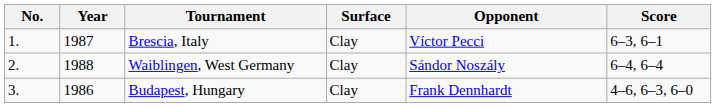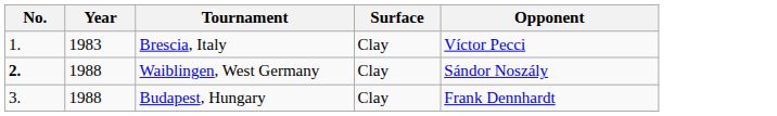- column: Score | 6–3, 6–1 | 6–4, 6–4 | 4–6, 6–3, 6–0
Brescia, Italy | Year: 1987 -> 1983
Waiblingen, West Germany | No.: normal -> bold
Budapest, Hungary | Year: 1986 -> 1988
